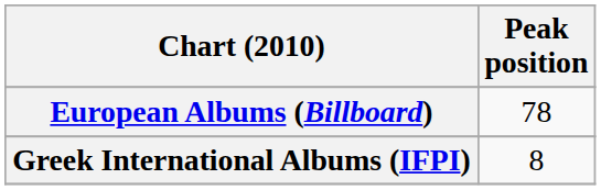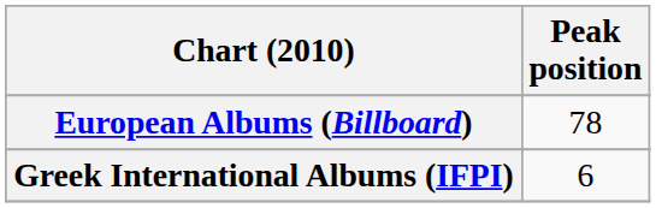Greek International Albums (IFPI) | Peak position: 8 -> 6
